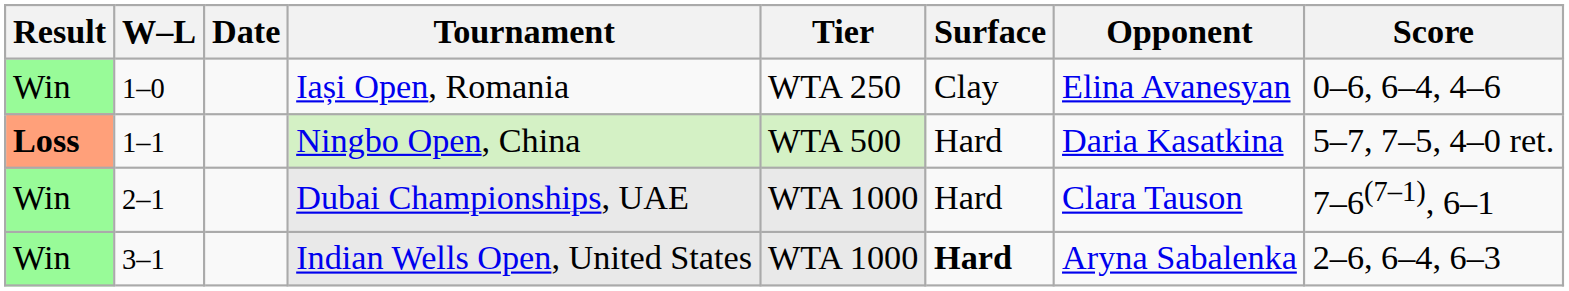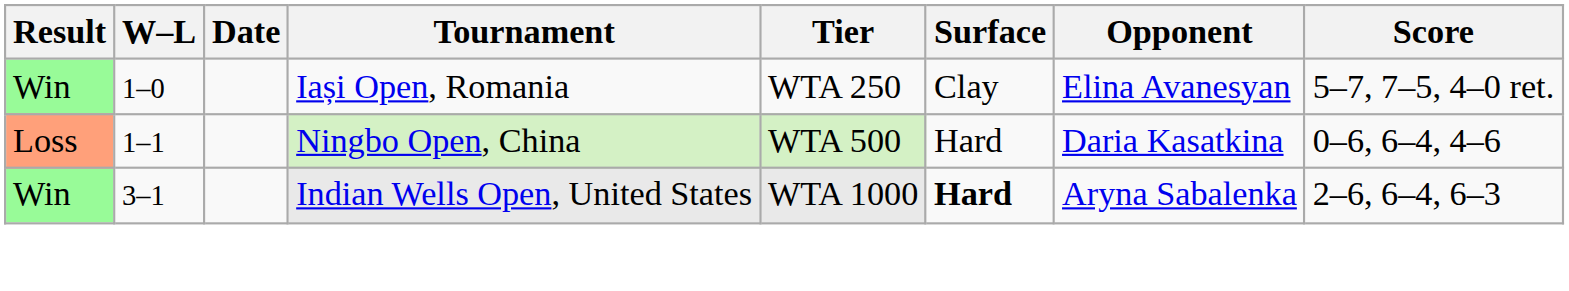Iași Open, Romania | Score: 0–6, 6–4, 4–6 -> 5–7, 7–5, 4–0 ret.
Ningbo Open, China | Result: bold -> normal
Ningbo Open, China | Score: 5–7, 7–5, 4–0 ret. -> 0–6, 6–4, 4–6
- row: Win | 2–1 | Dubai Championships, UAE | WTA 1000 | Hard | Clara Tauson | 7–6(7–1), 6–1
